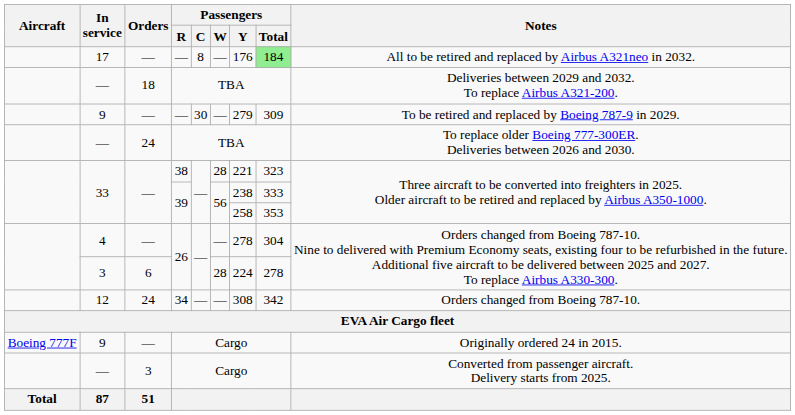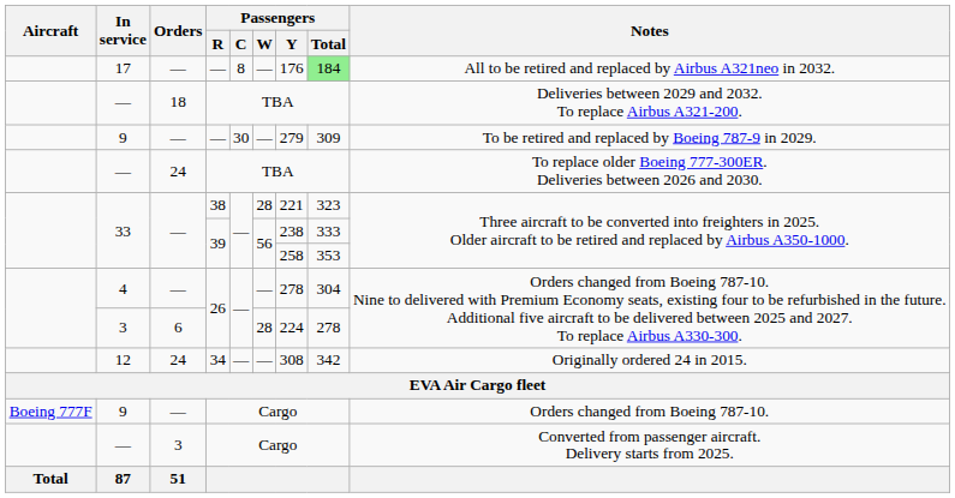12 | Notes: Orders changed from Boeing 787-10. -> Originally ordered 24 in 2015.
9 / Cargo | Notes: Originally ordered 24 in 2015. -> Orders changed from Boeing 787-10.
